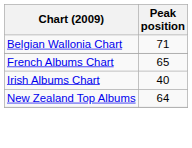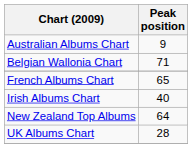+ row: Australian Albums Chart | 9
+ row: UK Albums Chart | 28
